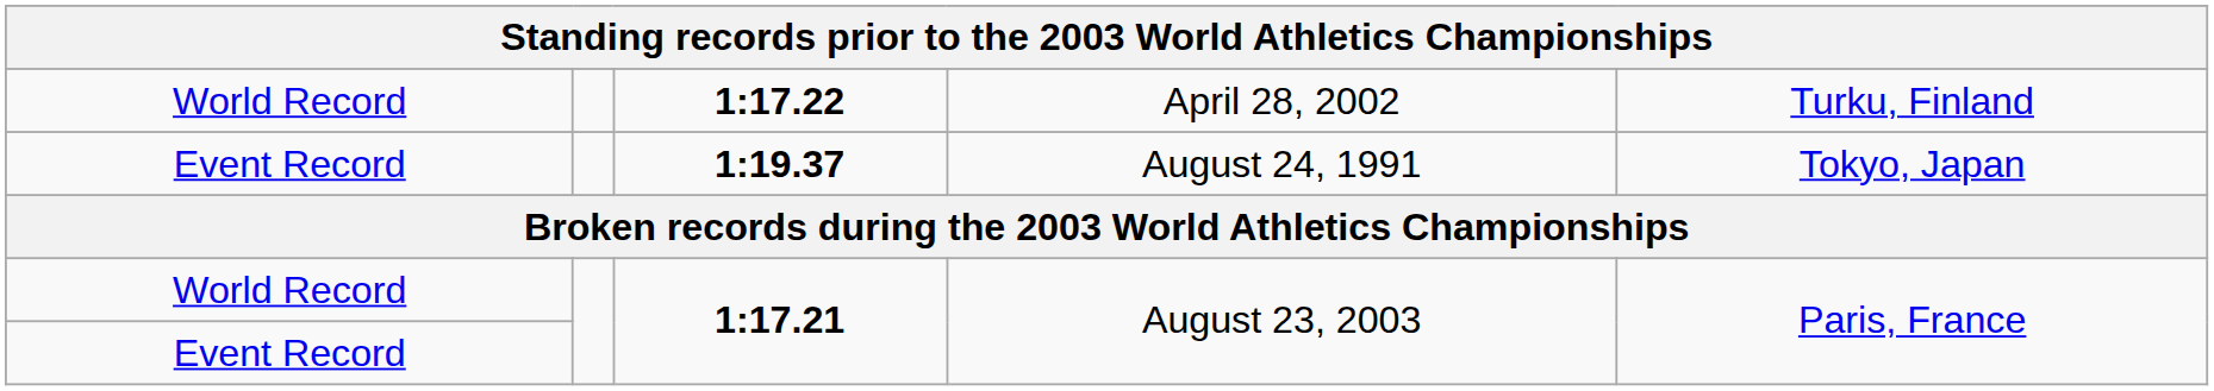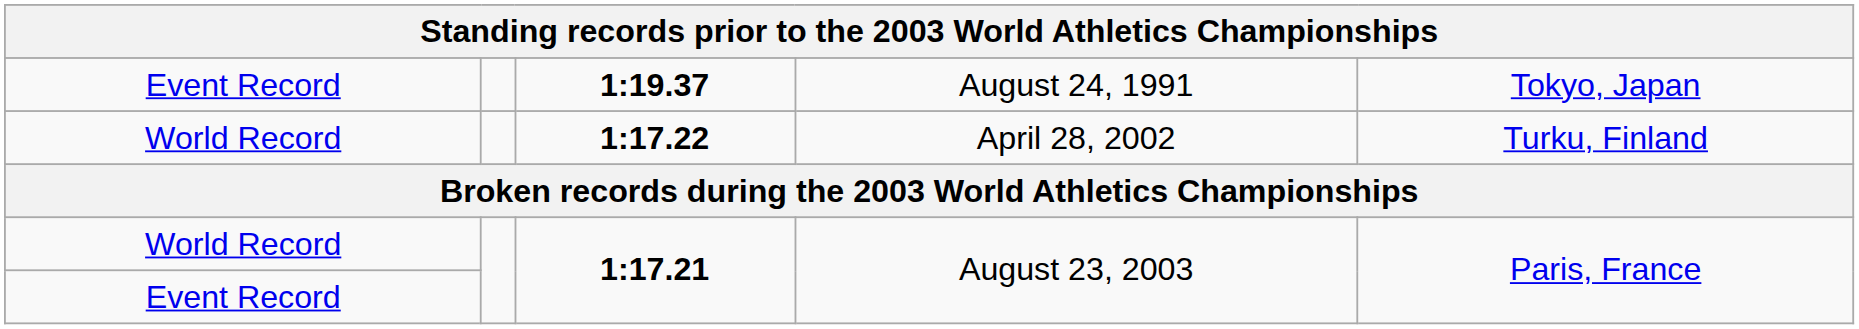rows swapped: 1:17.22 <-> 1:19.37
